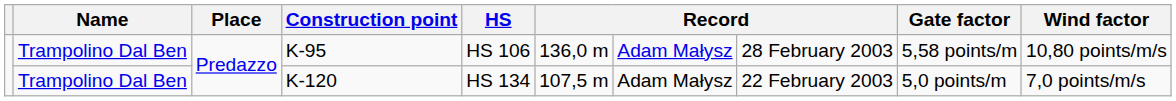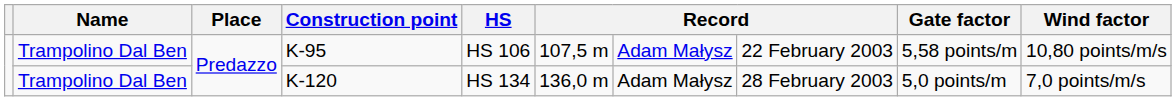K-95 | column 6: 136,0 m -> 107,5 m
K-95 | column 8: 28 February 2003 -> 22 February 2003
K-120 | column 6: 107,5 m -> 136,0 m
K-120 | column 8: 22 February 2003 -> 28 February 2003
